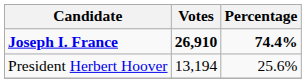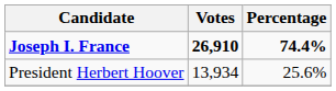President Herbert Hoover | Votes: 13,194 -> 13,934
